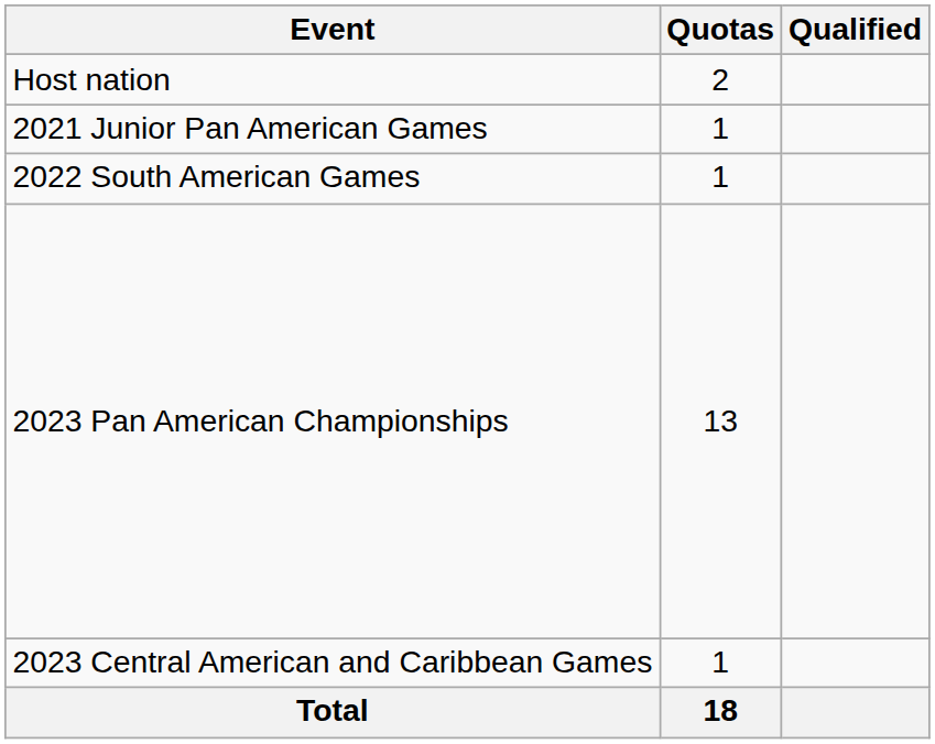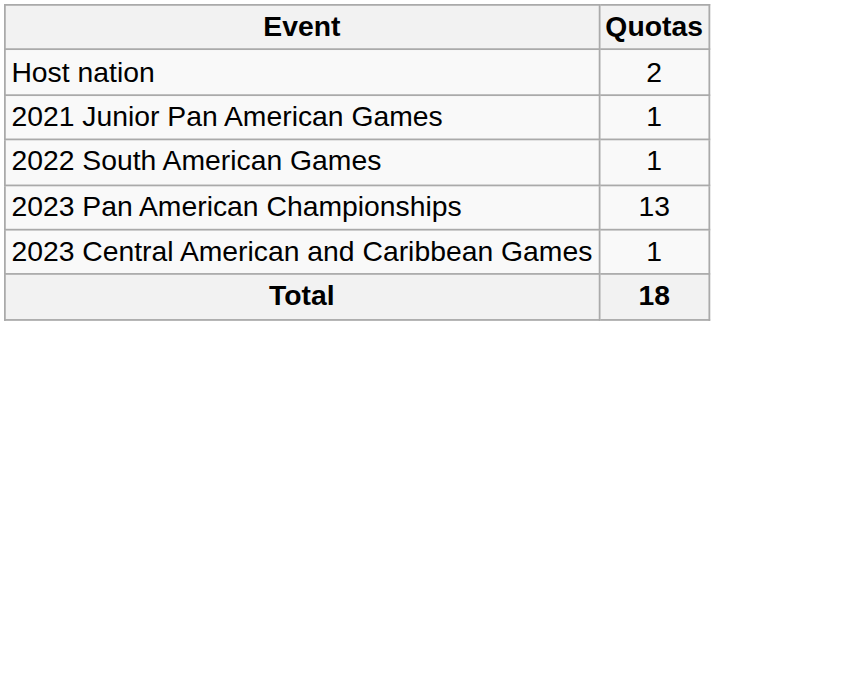- column: Qualified
